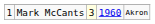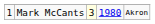Mark McCants | column 4: 1960 -> 1980
